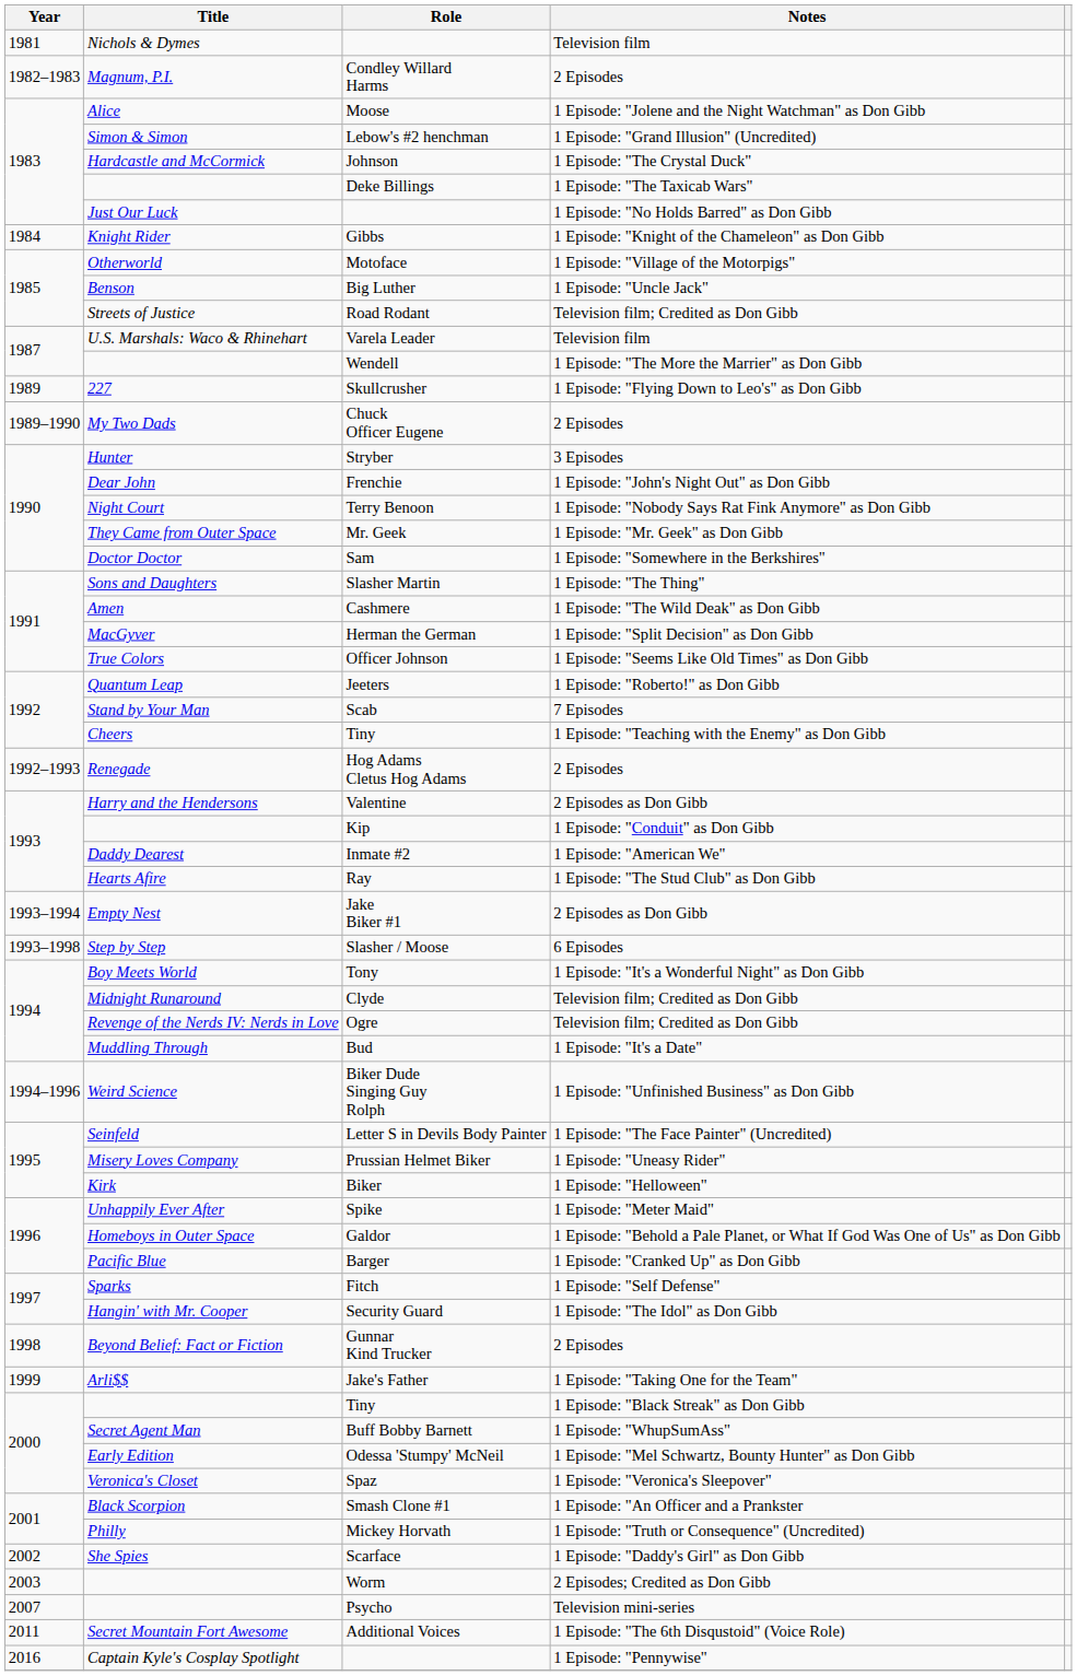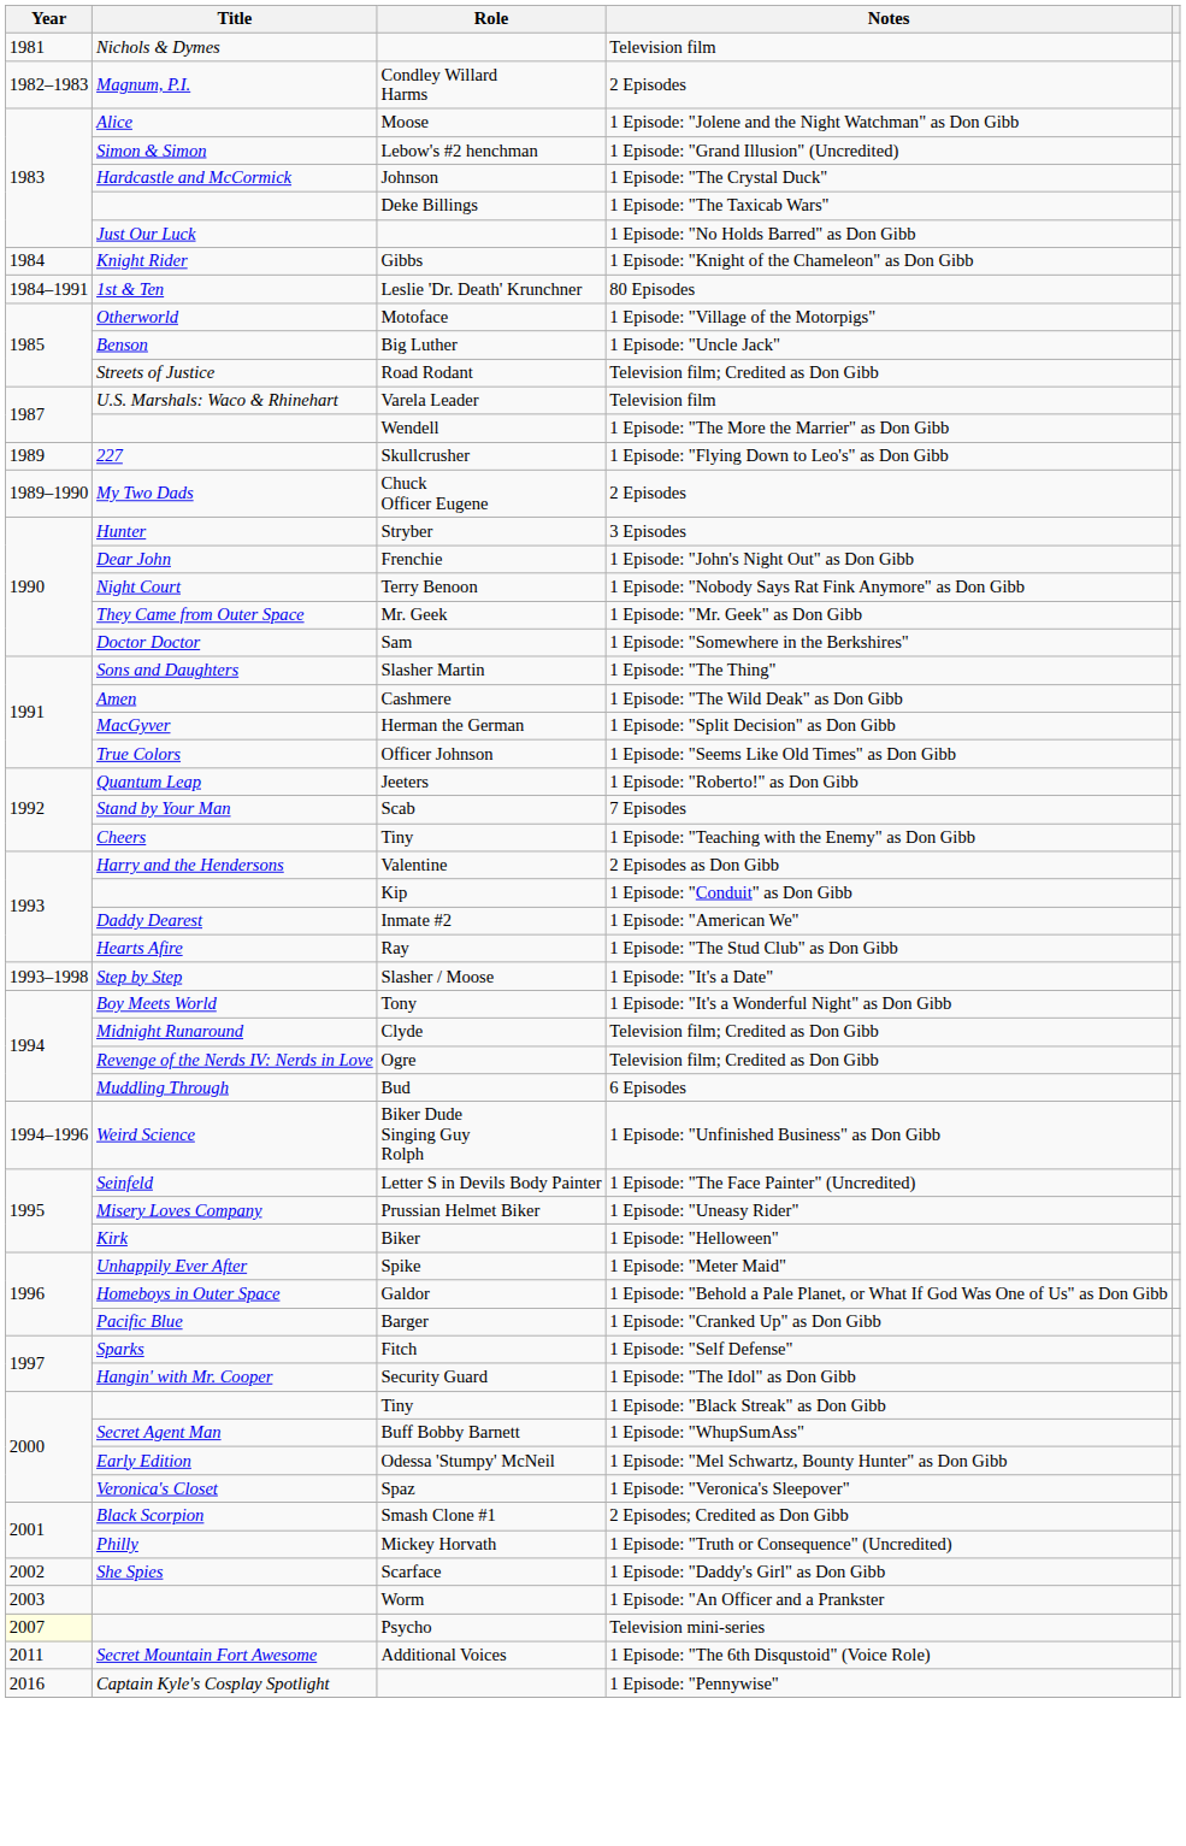+ row: 1984–1991 | 1st & Ten | Leslie 'Dr. Death' Krunchner | 80 Episodes
- row: 1992–1993 | Renegade | Hog Adams Cletus Hog Adams | 2 Episodes
- row: 1993–1994 | Empty Nest | Jake Biker #1 | 2 Episodes as Don Gibb
Slasher / Moose | Notes: 6 Episodes -> 1 Episode: "It's a Date"
Bud | Notes: 1 Episode: "It's a Date" -> 6 Episodes
- row: 1998 | Beyond Belief: Fact or Fiction | Gunnar Kind Trucker | 2 Episodes
- row: 1999 | Arli$$ | Jake's Father | 1 Episode: "Taking One for the Team"
Smash Clone #1 | Notes: 1 Episode: "An Officer and a Prankster -> 2 Episodes; Credited as Don Gibb
Worm | Notes: 2 Episodes; Credited as Don Gibb -> 1 Episode: "An Officer and a Prankster
Psycho | Year: no background -> lightyellow background
